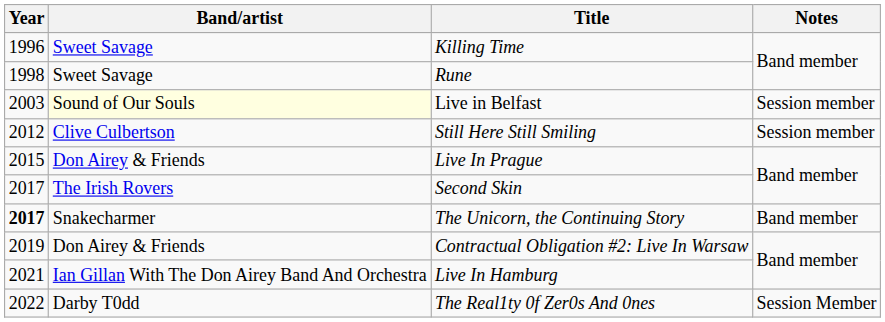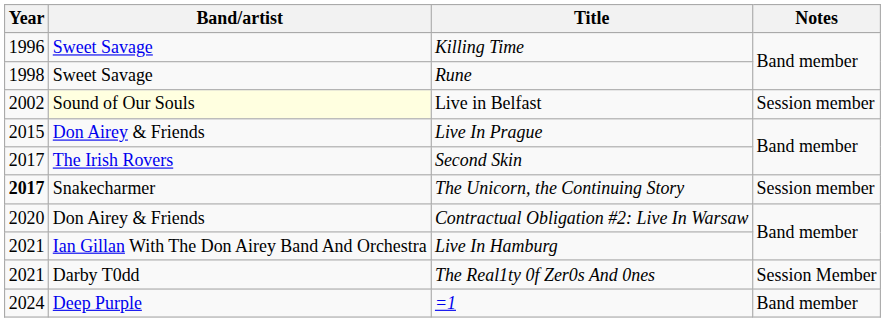Live in Belfast | Year: 2003 -> 2002
- row: 2012 | Clive Culbertson | Still Here Still Smiling | Session member
The Unicorn, the Continuing Story | Notes: Band member -> Session member
Contractual Obligation #2: Live In Warsaw | Year: 2019 -> 2020
The Real1ty 0f Zer0s And 0nes | Year: 2022 -> 2021
+ row: 2024 | Deep Purple | =1 | Band member
